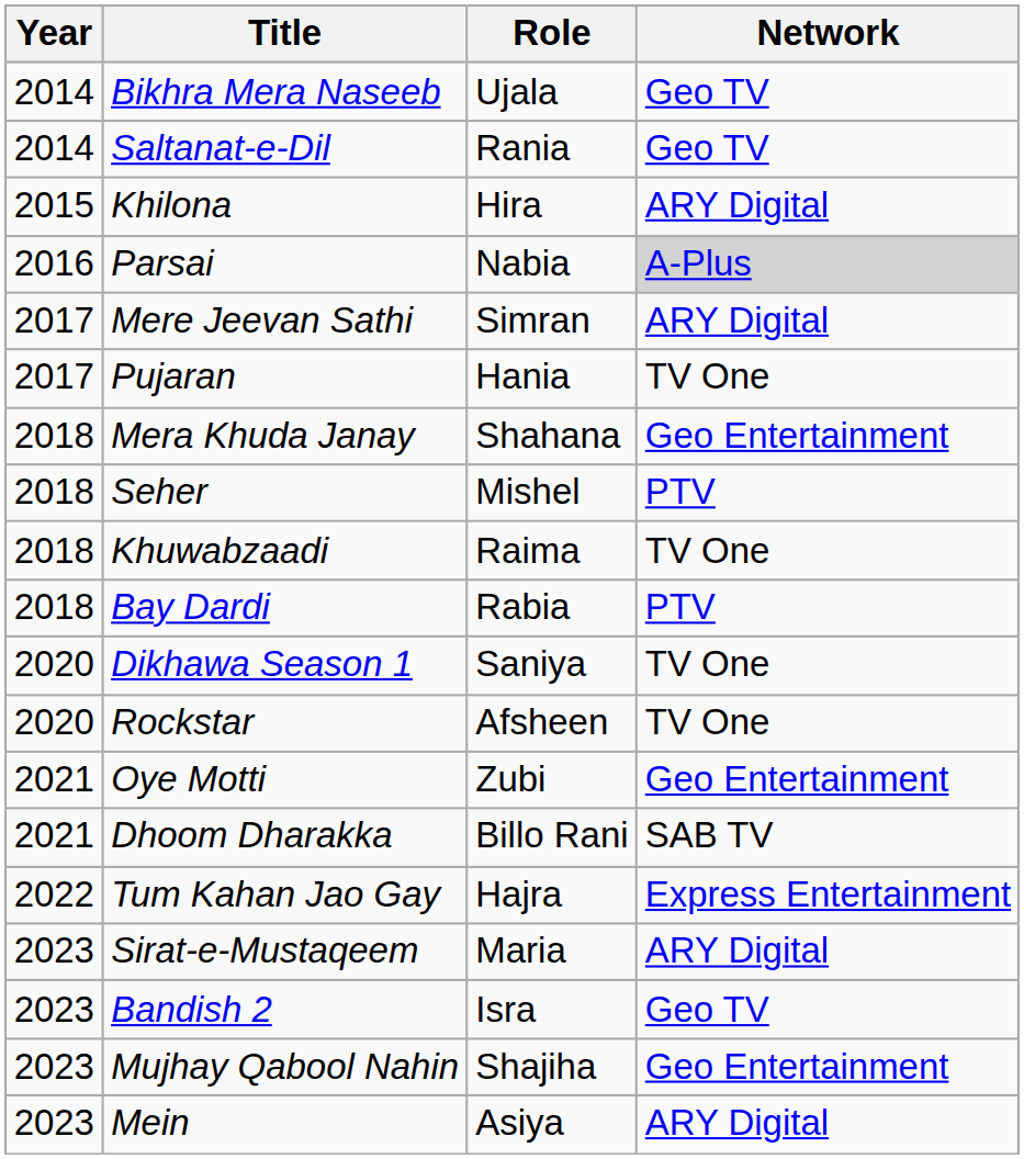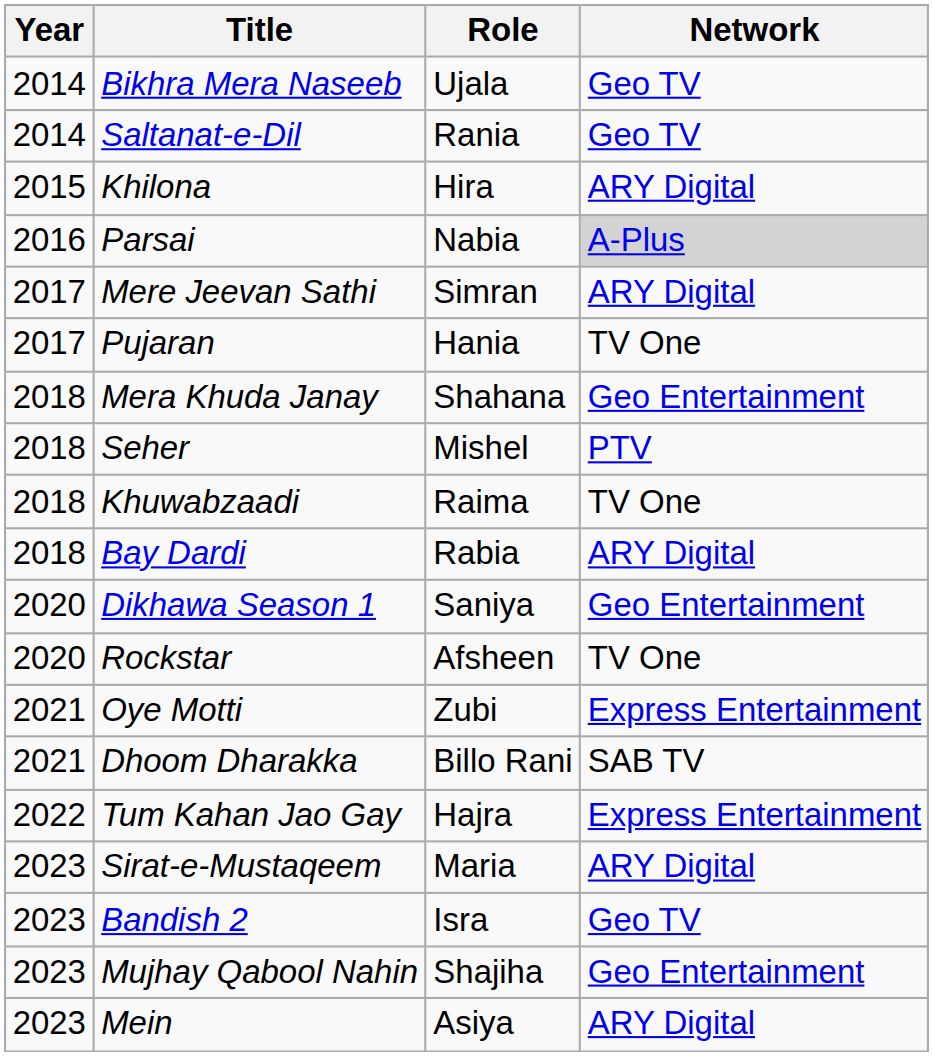Bay Dardi | Network: PTV -> ARY Digital
Dikhawa Season 1 | Network: TV One -> Geo Entertainment
Oye Motti | Network: Geo Entertainment -> Express Entertainment
